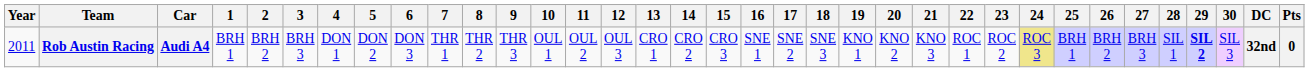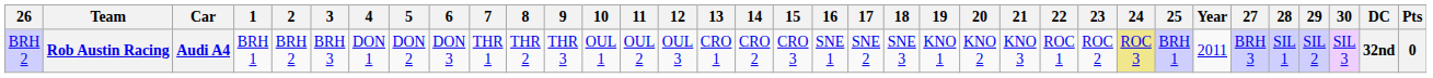columns swapped: Year <-> 26
Rob Austin Racing | 29: bold -> normal
